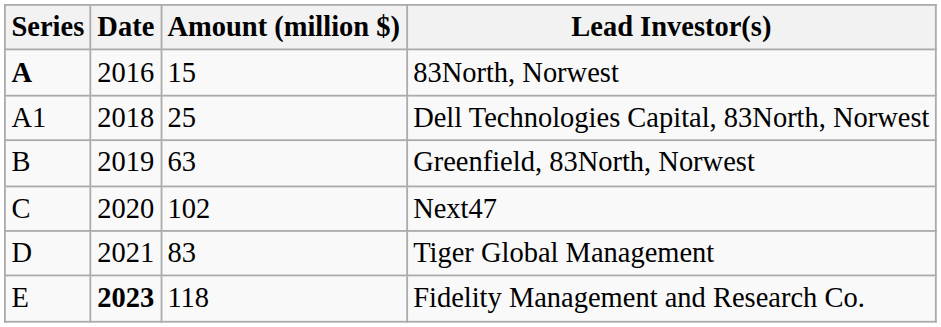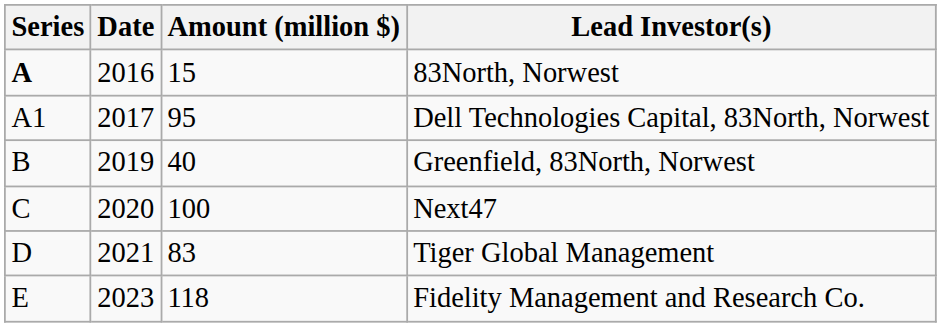Dell Technologies Capital, 83North, Norwest | Date: 2018 -> 2017
Dell Technologies Capital, 83North, Norwest | Amount (million $): 25 -> 95
Greenfield, 83North, Norwest | Amount (million $): 63 -> 40
Next47 | Amount (million $): 102 -> 100
Fidelity Management and Research Co. | Date: bold -> normal
